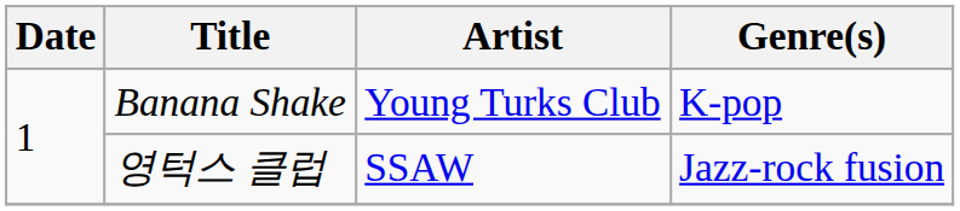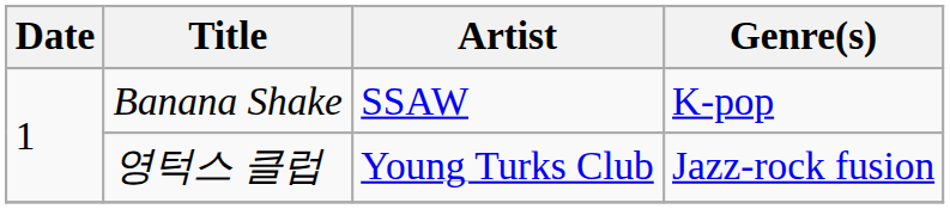Banana Shake | Artist: Young Turks Club -> SSAW
영턱스 클럽 | Artist: SSAW -> Young Turks Club
